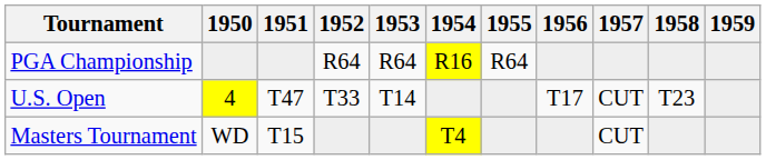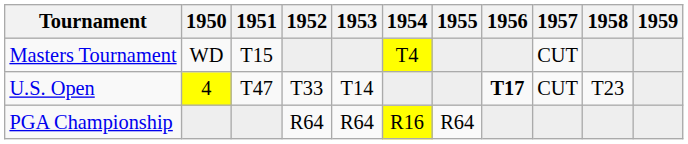rows swapped: Masters Tournament <-> PGA Championship
U.S. Open | 1956: normal -> bold
